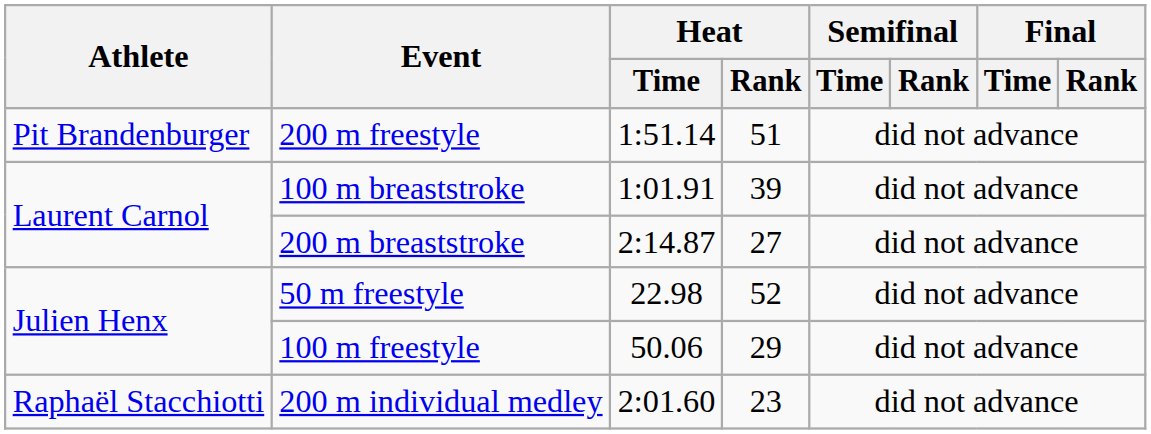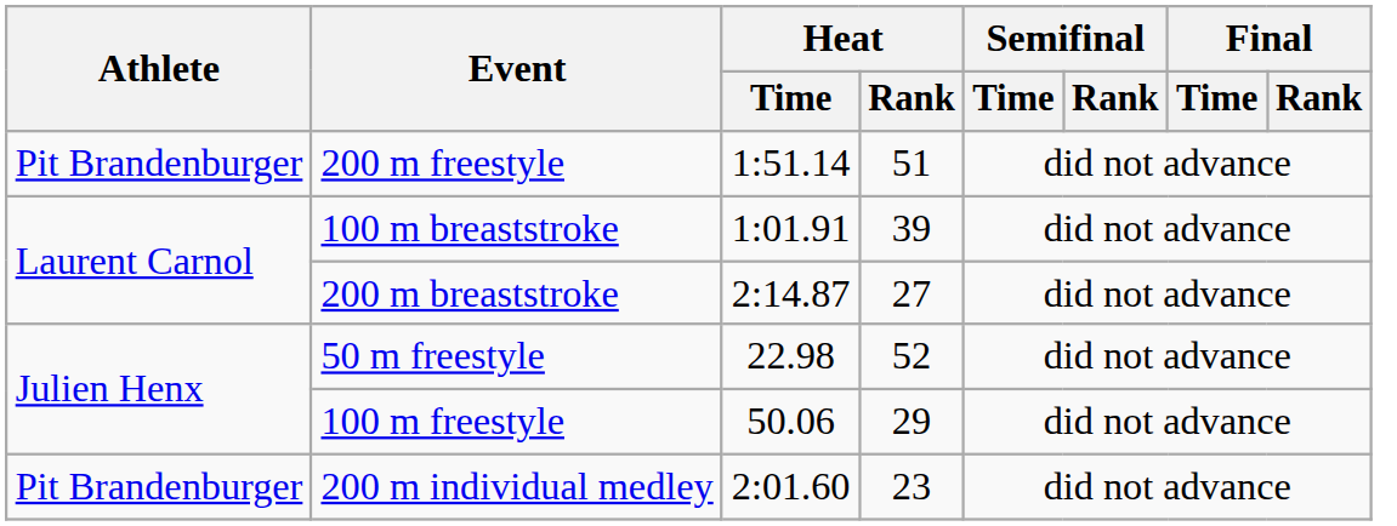200 m individual medley | Athlete: Raphaël Stacchiotti -> Pit Brandenburger
